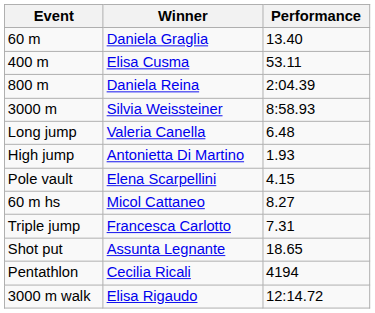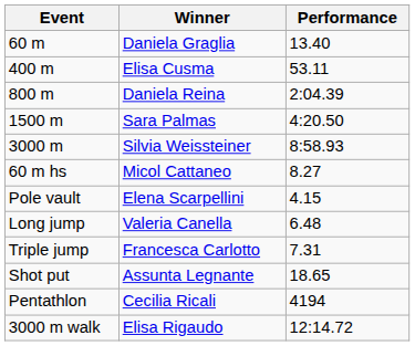+ row: 1500 m | Sara Palmas | 4:20.50
rows swapped: 60 m hs <-> Long jump
- row: High jump | Antonietta Di Martino | 1.93
